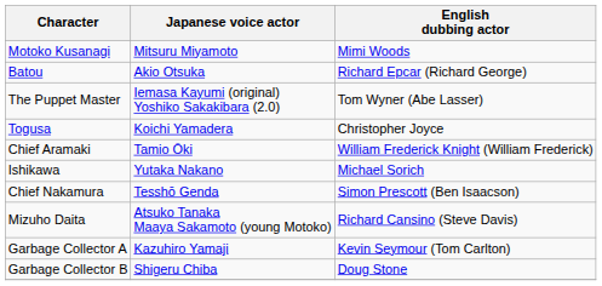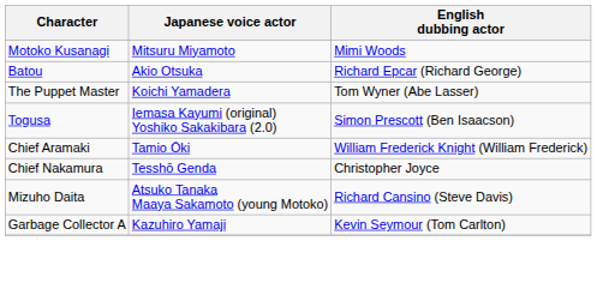The Puppet Master | Japanese voice actor: Iemasa Kayumi (original) Yoshiko Sakakibara (2.0) -> Koichi Yamadera
Togusa | Japanese voice actor: Koichi Yamadera -> Iemasa Kayumi (original) Yoshiko Sakakibara (2.0)
Togusa | English dubbing actor: Christopher Joyce -> Simon Prescott (Ben Isaacson)
- row: Ishikawa | Yutaka Nakano | Michael Sorich
Chief Nakamura | English dubbing actor: Simon Prescott (Ben Isaacson) -> Christopher Joyce
- row: Garbage Collector B | Shigeru Chiba | Doug Stone
